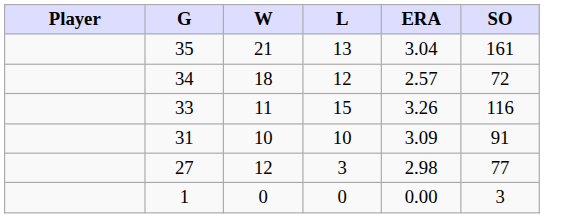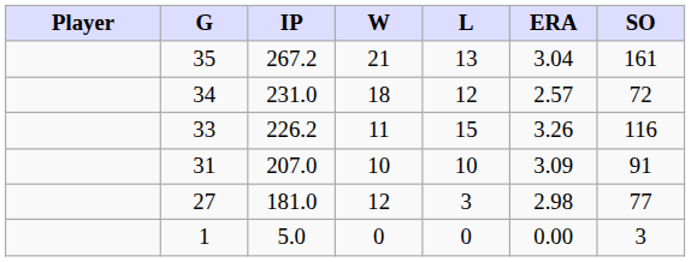+ column: IP | 267.2 | 231.0 | 226.2 | 207.0 | 181.0 | 5.0
